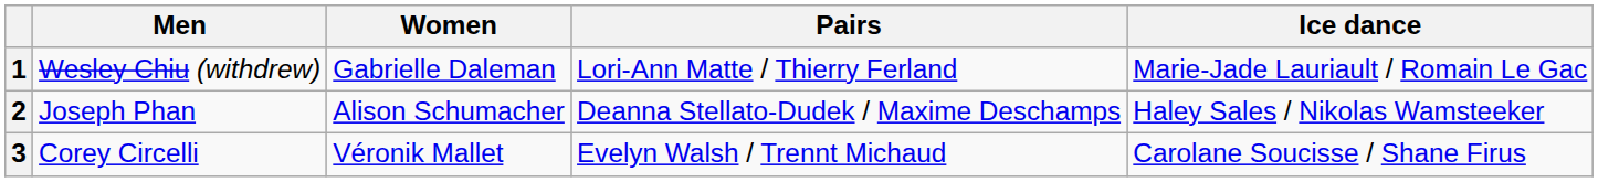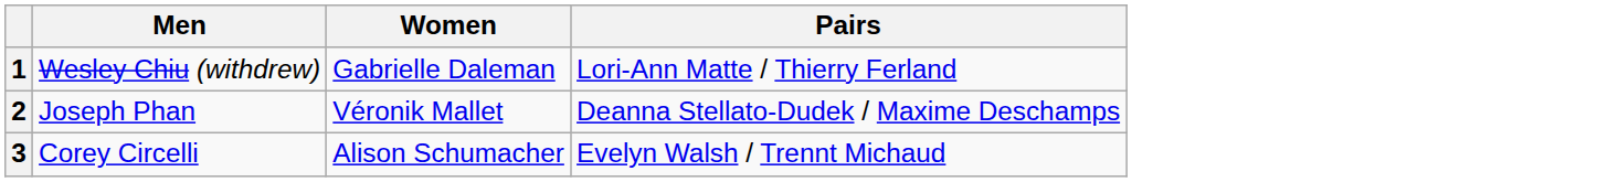- column: Ice dance | Marie-Jade Lauriault / Romain Le Gac | Haley Sales / Nikolas Wamsteeker | Carolane Soucisse / Shane Firus
2 | Women: Alison Schumacher -> Véronik Mallet
3 | Women: Véronik Mallet -> Alison Schumacher
